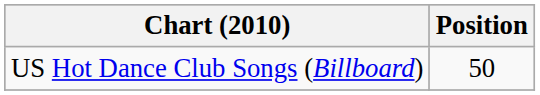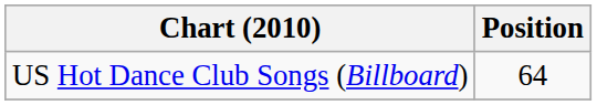US Hot Dance Club Songs (Billboard) | Position: 50 -> 64
